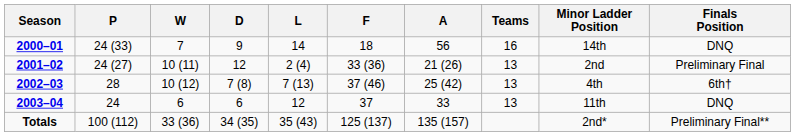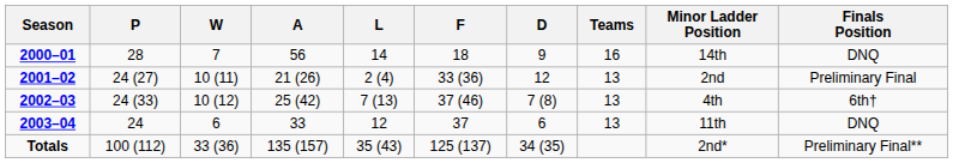columns swapped: D <-> A
2000–01 | P: 24 (33) -> 28
2002–03 | P: 28 -> 24 (33)
